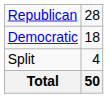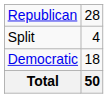rows swapped: Democratic <-> Split
